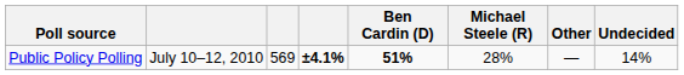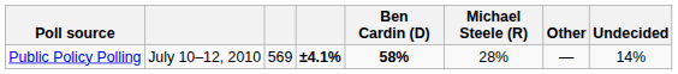Public Policy Polling | Ben Cardin (D): 51% -> 58%
